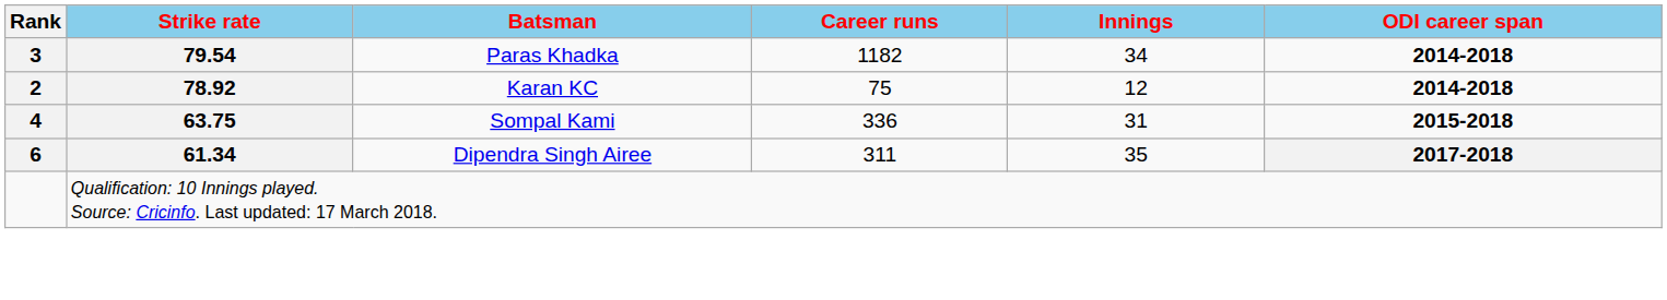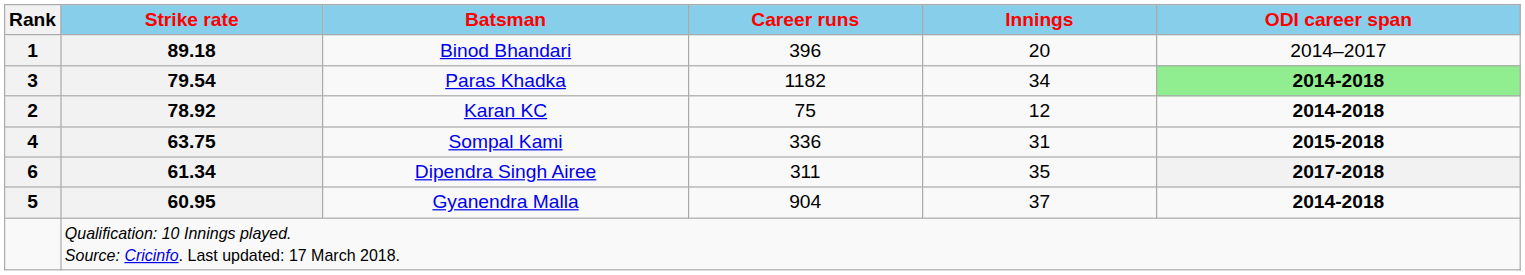+ row: 1 | 89.18 | Binod Bhandari | 396 | 20 | 2014–2017
Paras Khadka | ODI career span: no background -> lightgreen background
+ row: 5 | 60.95 | Gyanendra Malla | 904 | 37 | 2014-2018
